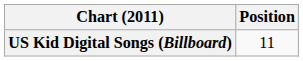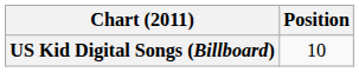US Kid Digital Songs (Billboard) | Position: 11 -> 10
